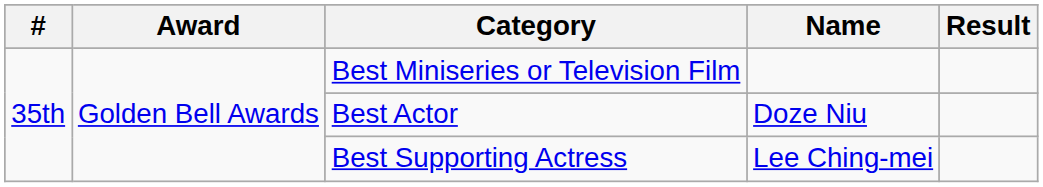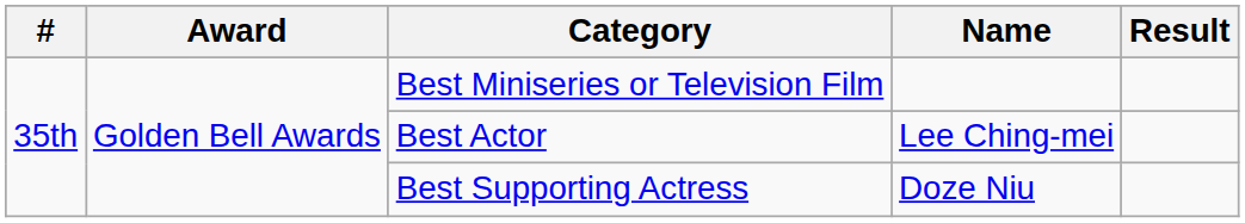Best Actor | Name: Doze Niu -> Lee Ching-mei
Best Supporting Actress | Name: Lee Ching-mei -> Doze Niu
